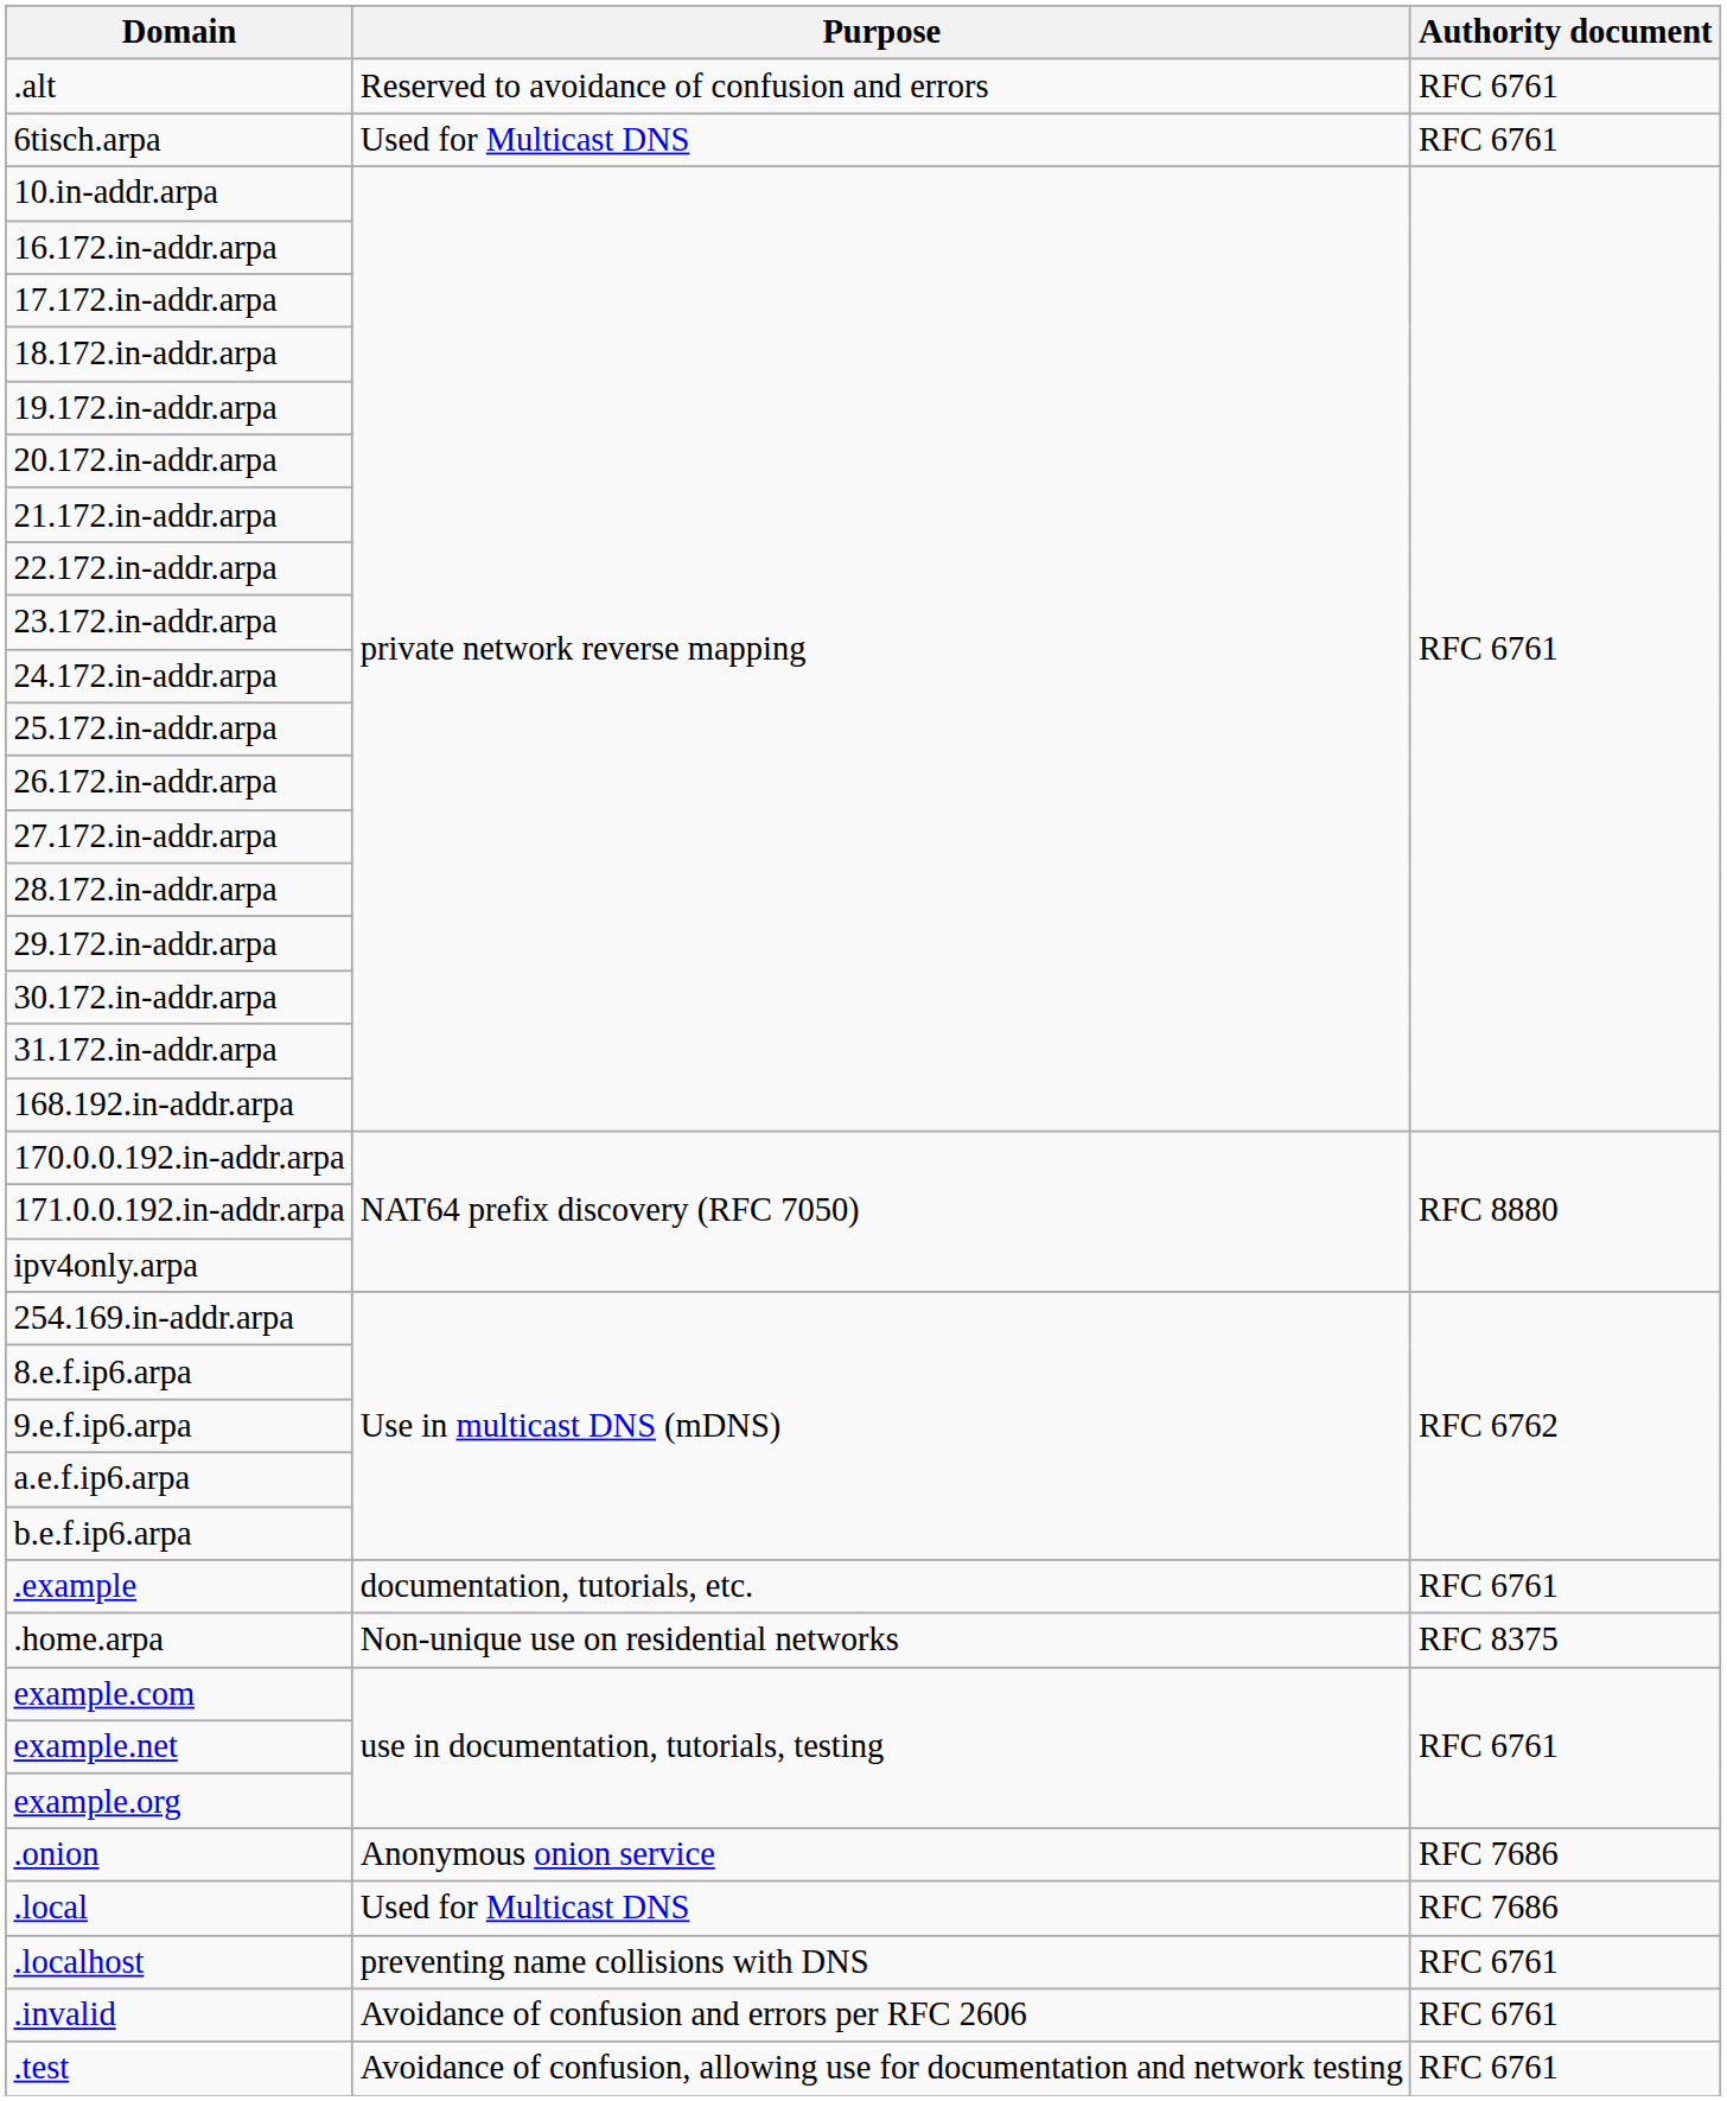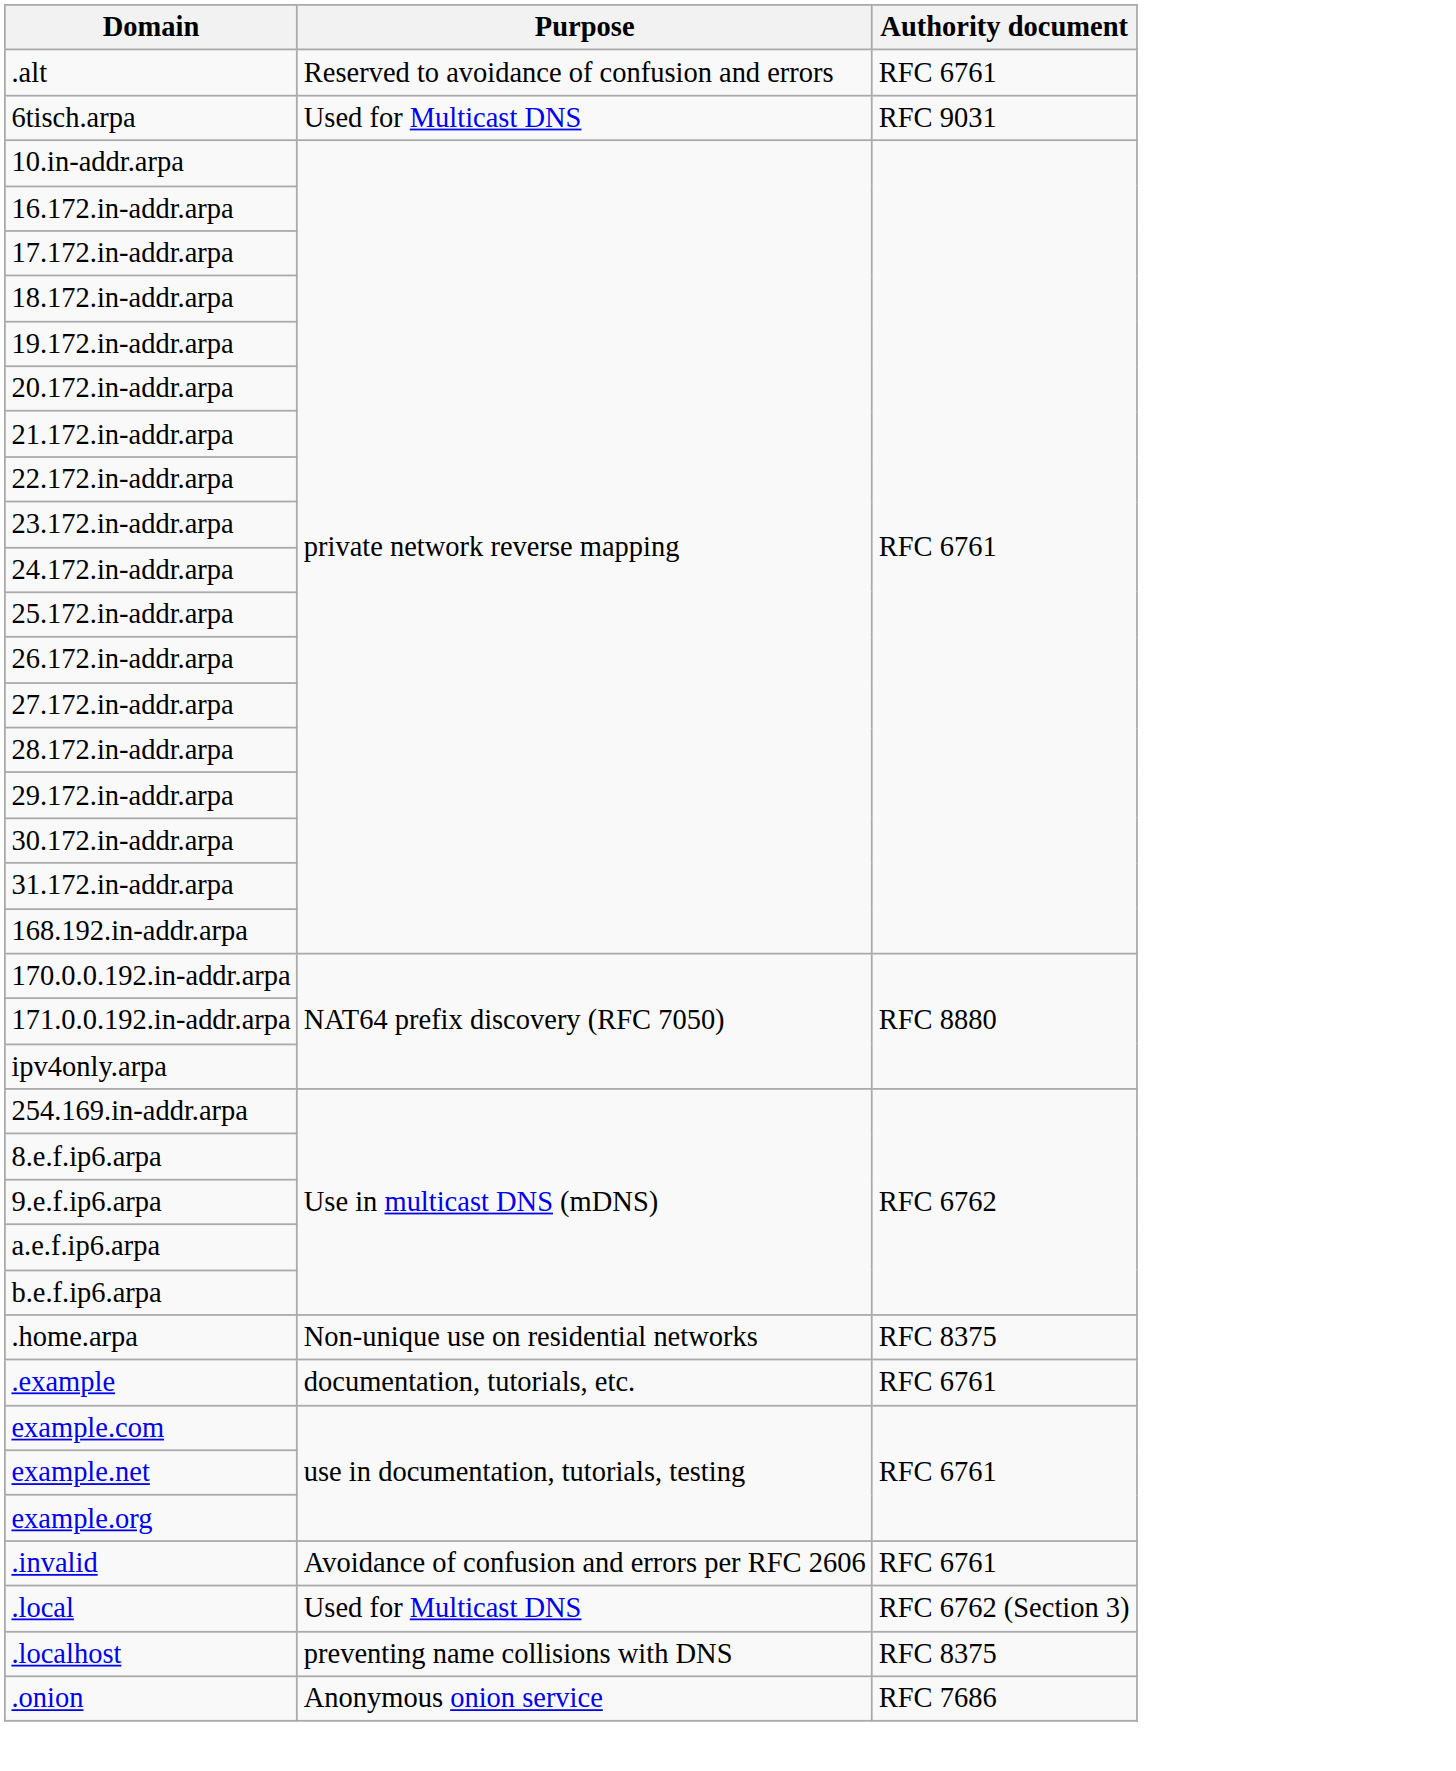6tisch.arpa | Authority document: RFC 6761 -> RFC 9031
rows swapped: .home.arpa <-> .example
rows swapped: .invalid <-> .onion
.local | Authority document: RFC 7686 -> RFC 6762 (Section 3)
.localhost | Authority document: RFC 6761 -> RFC 8375
- row: .test | Avoidance of confusion, allowing use for documentation and network testing | RFC 6761
